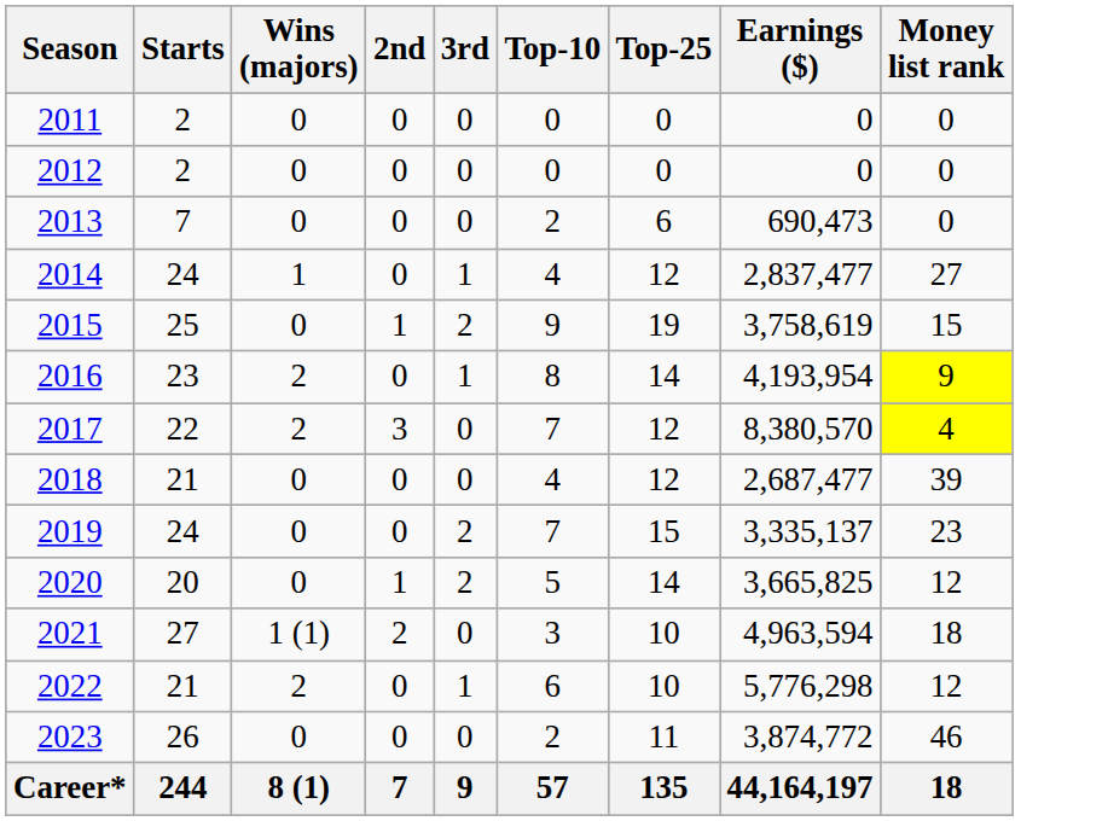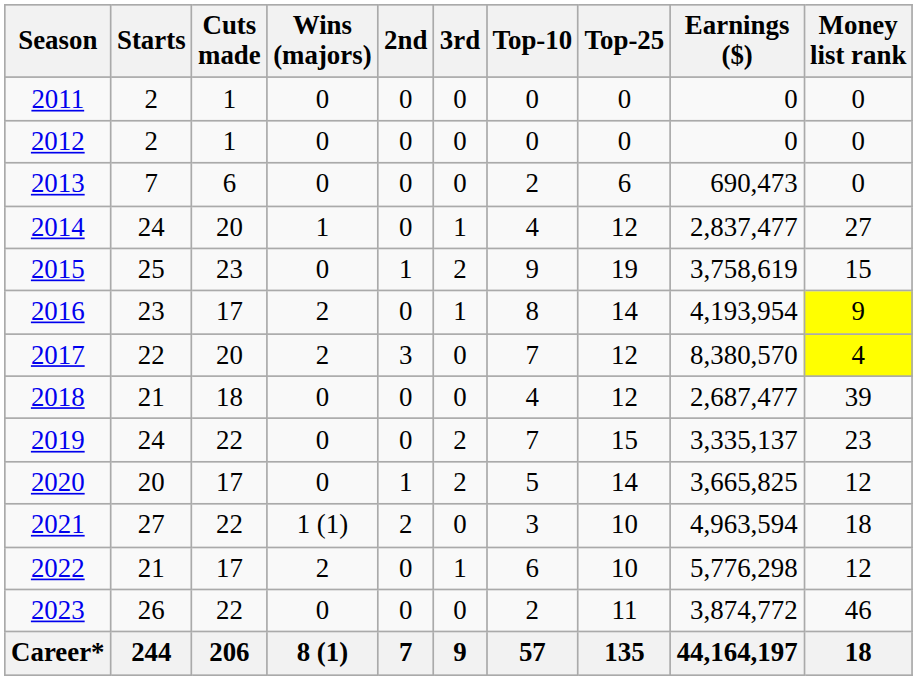+ column: Cuts made | 1 | 1 | 6 | 20 | 23 | 17 | 20 | 18 | 22 | 17 | 22 | 17 | 22 | 206
